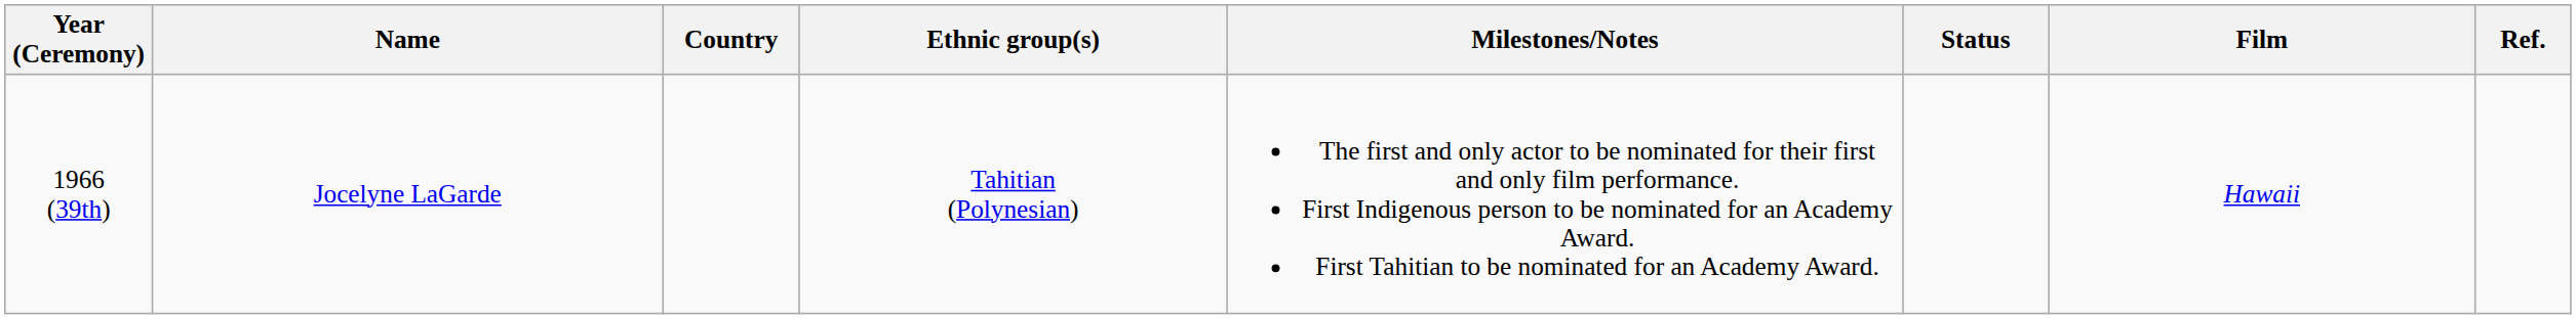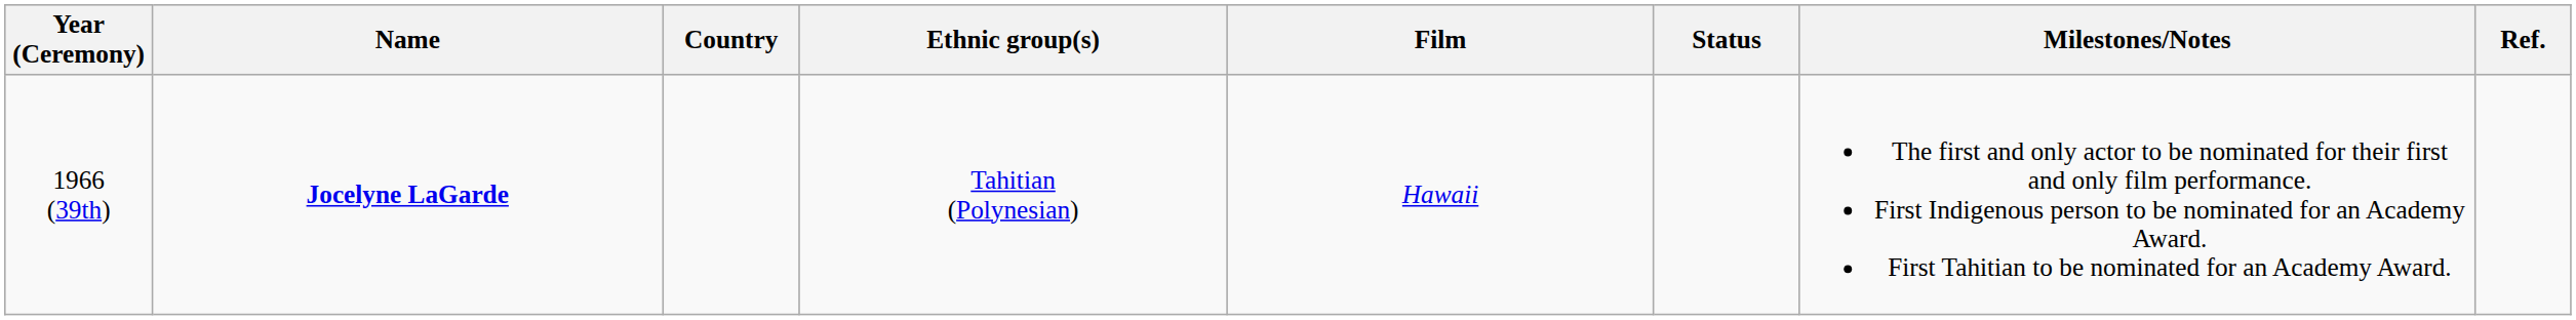columns swapped: Film <-> Milestones/Notes
1966 (39th) | Name: normal -> bold
